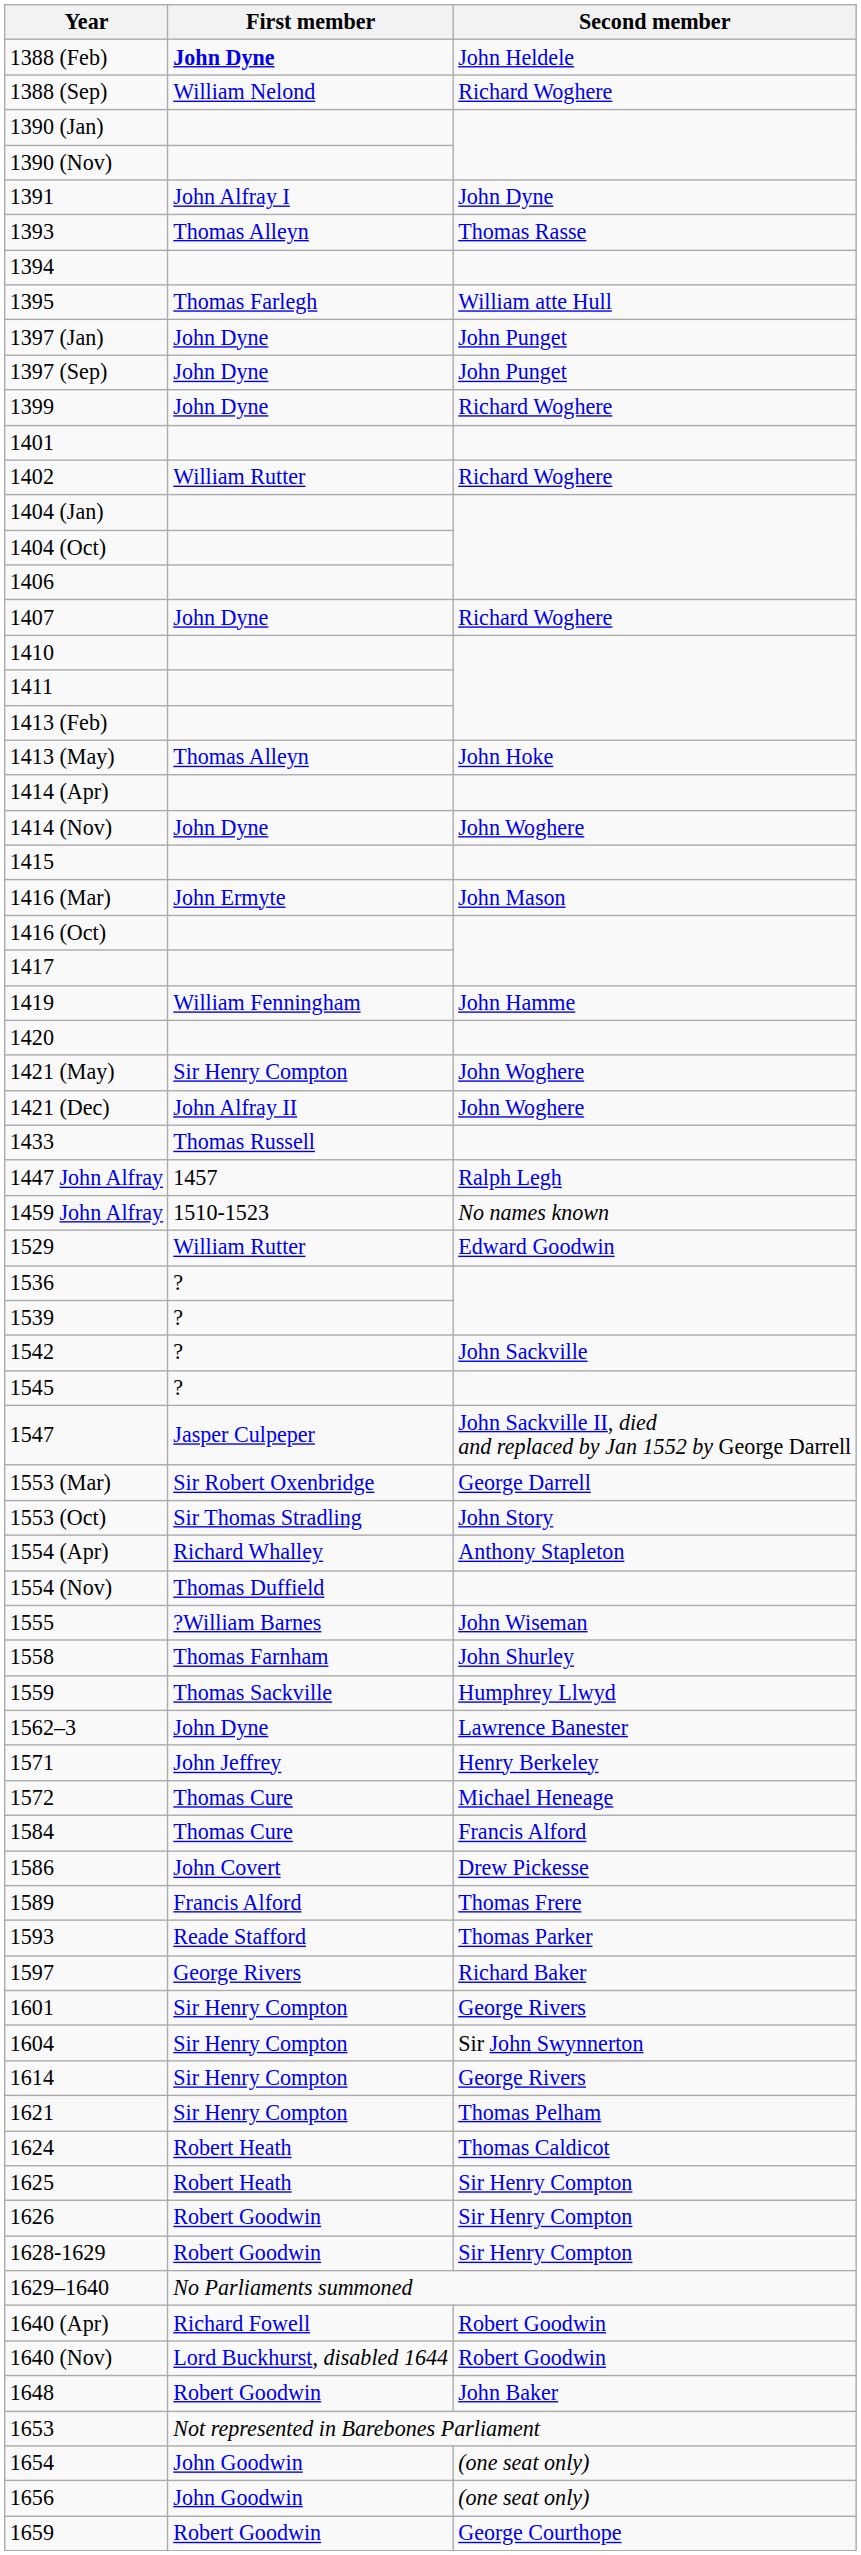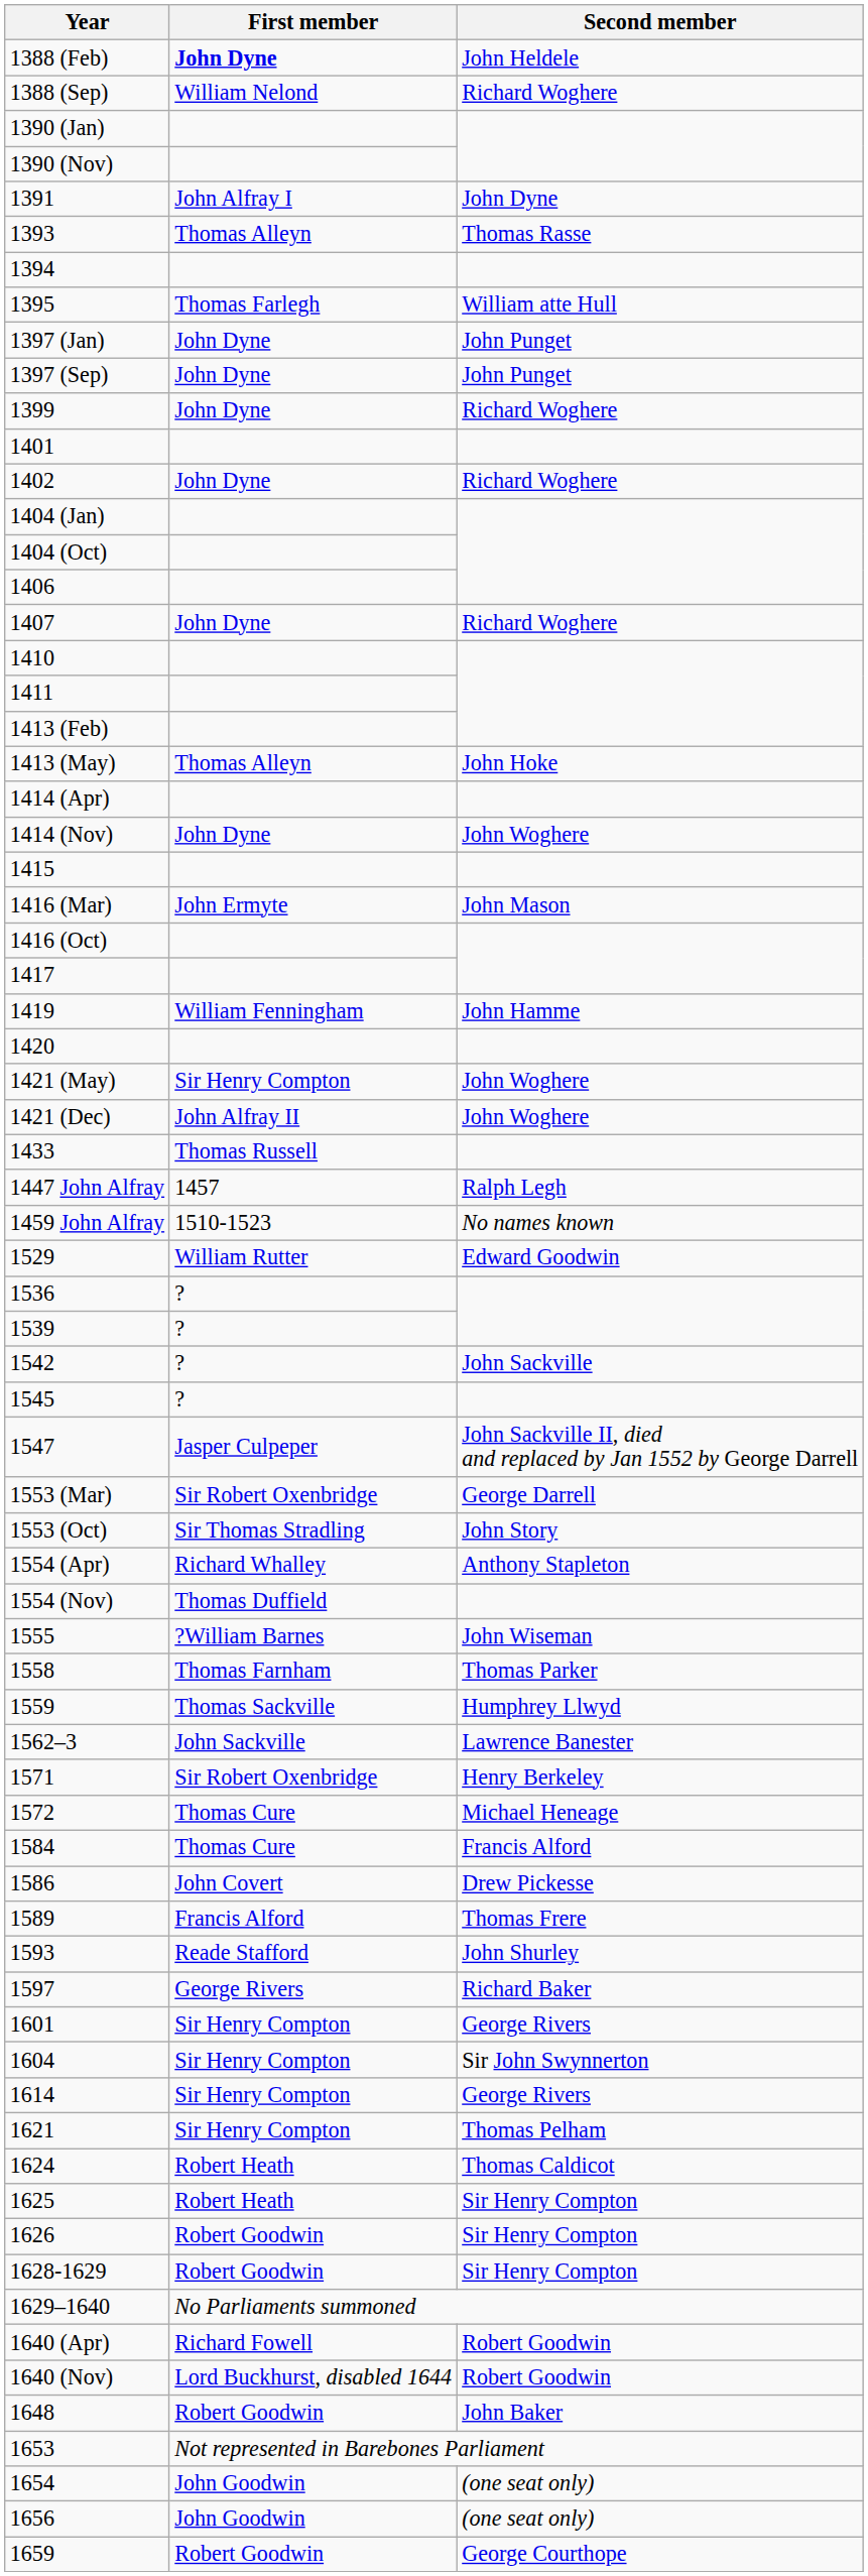1402 | First member: William Rutter -> John Dyne
1558 | Second member: John Shurley -> Thomas Parker
1562–3 | First member: John Dyne -> John Sackville
1571 | First member: John Jeffrey -> Sir Robert Oxenbridge
1593 | Second member: Thomas Parker -> John Shurley
